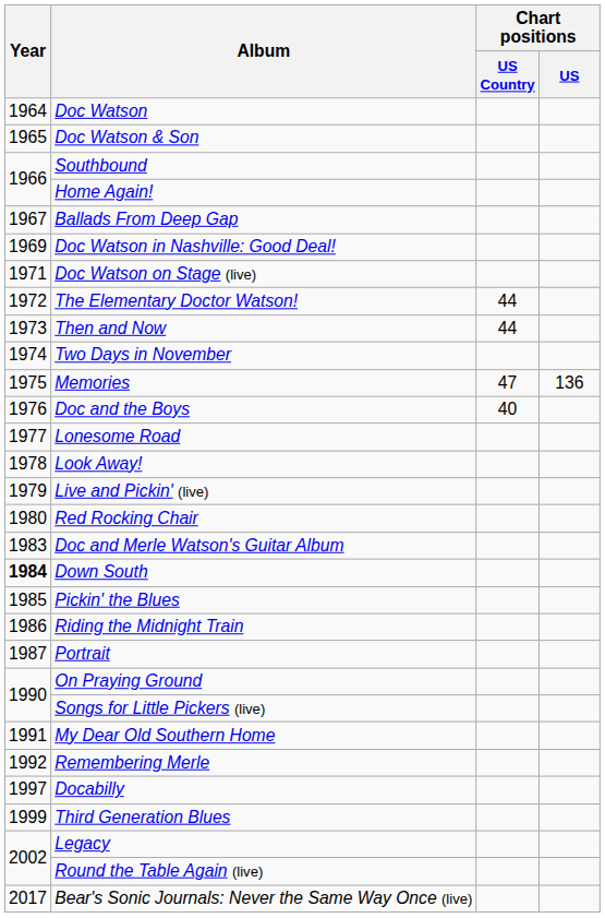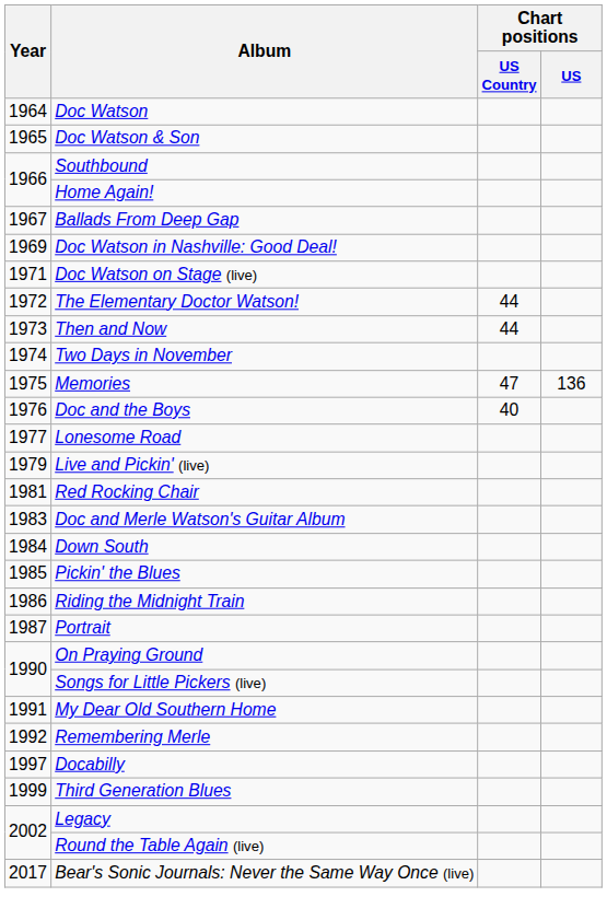- row: 1978 | Look Away!
Red Rocking Chair | Year: 1980 -> 1981
Down South | Year: bold -> normal
